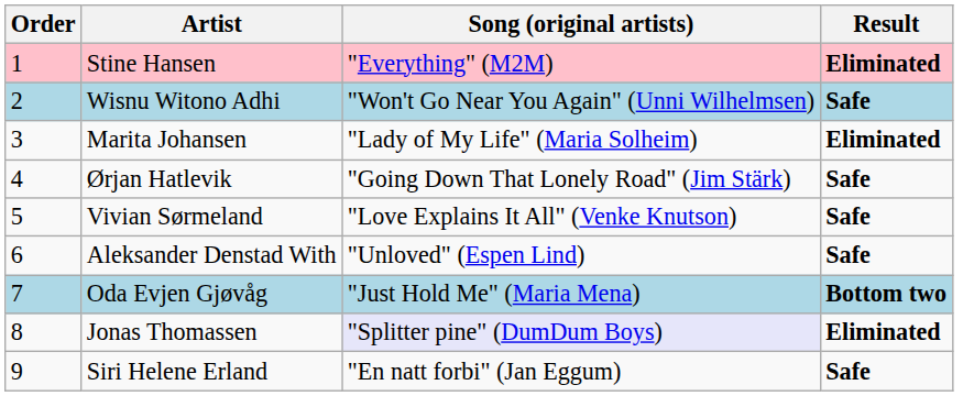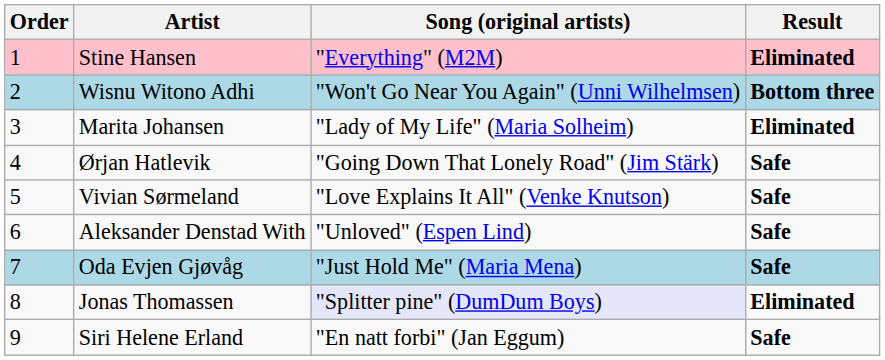Wisnu Witono Adhi | Result: Safe -> Bottom three
Oda Evjen Gjøvåg | Result: Bottom two -> Safe
